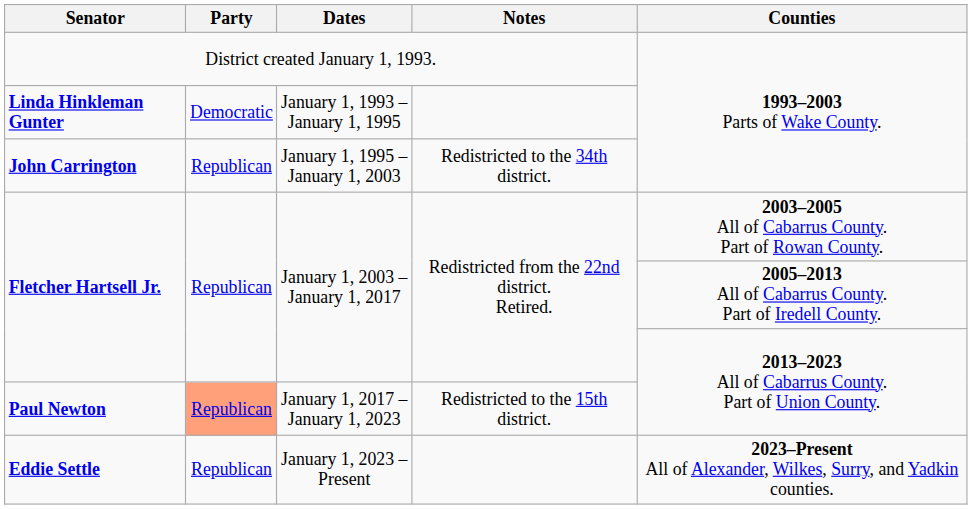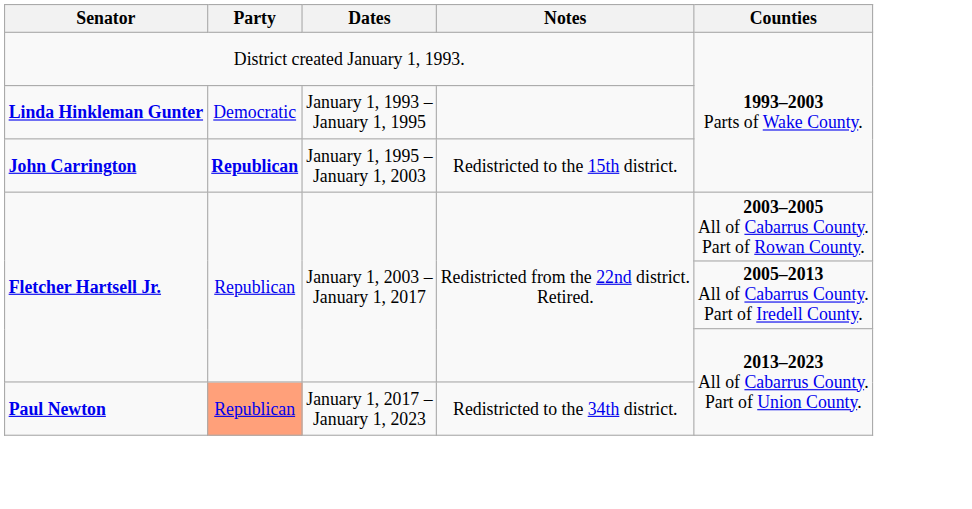John Carrington | Party: normal -> bold
John Carrington | Notes: Redistricted to the 34th district. -> Redistricted to the 15th district.
Paul Newton | Notes: Redistricted to the 15th district. -> Redistricted to the 34th district.
- row: Eddie Settle | Republican | January 1, 2023 – Present | 2023–Present All of Alexander, Wilkes, Surry, and Yadkin counties.
